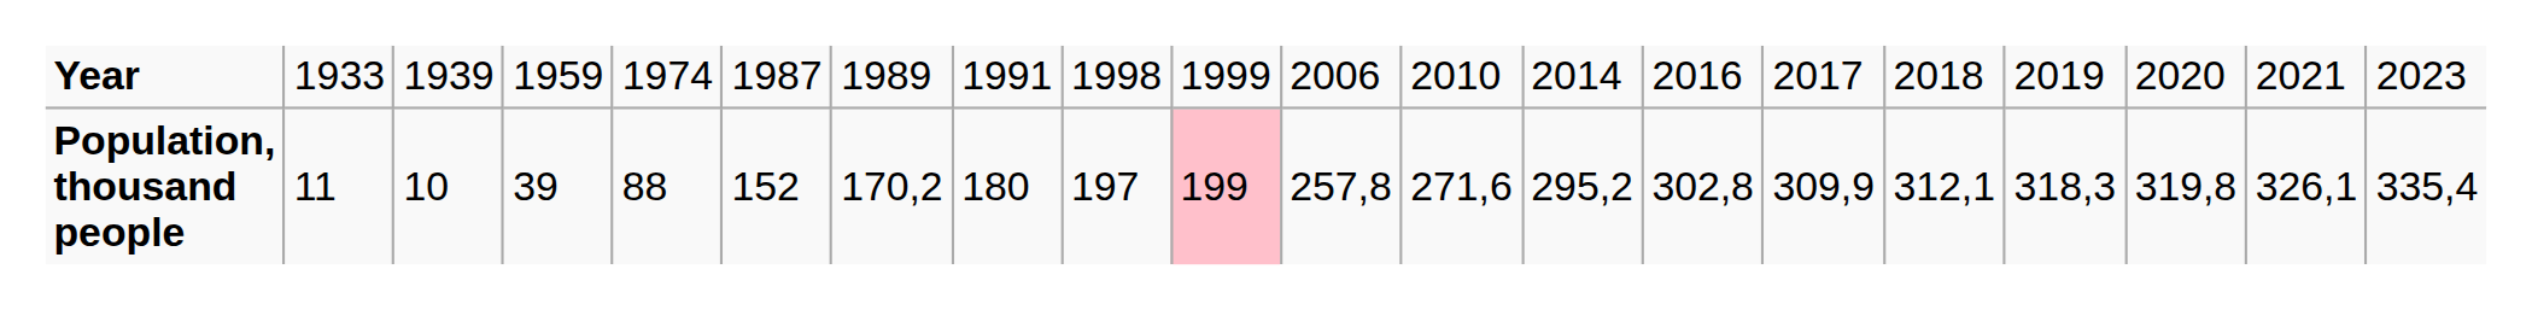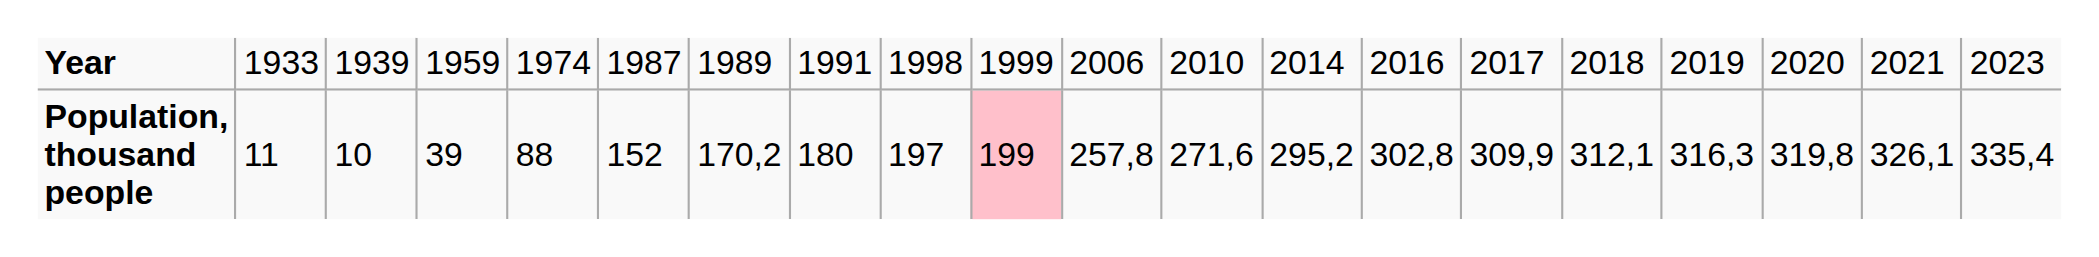Population, thousand people | column 17: 318,3 -> 316,3
